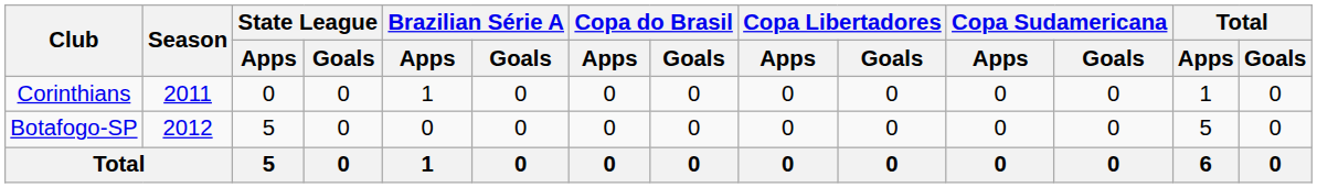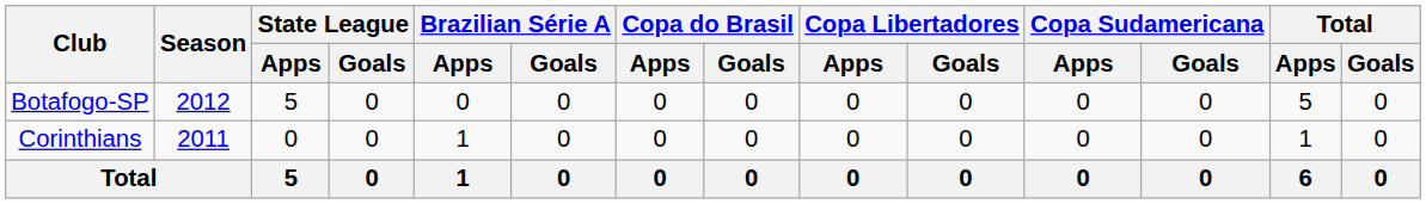rows swapped: Corinthians <-> Botafogo-SP
